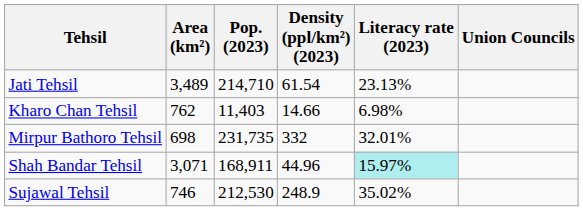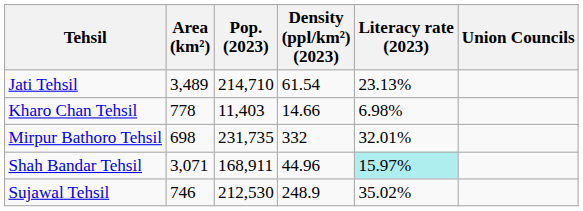Kharo Chan Tehsil | Area (km²): 762 -> 778
